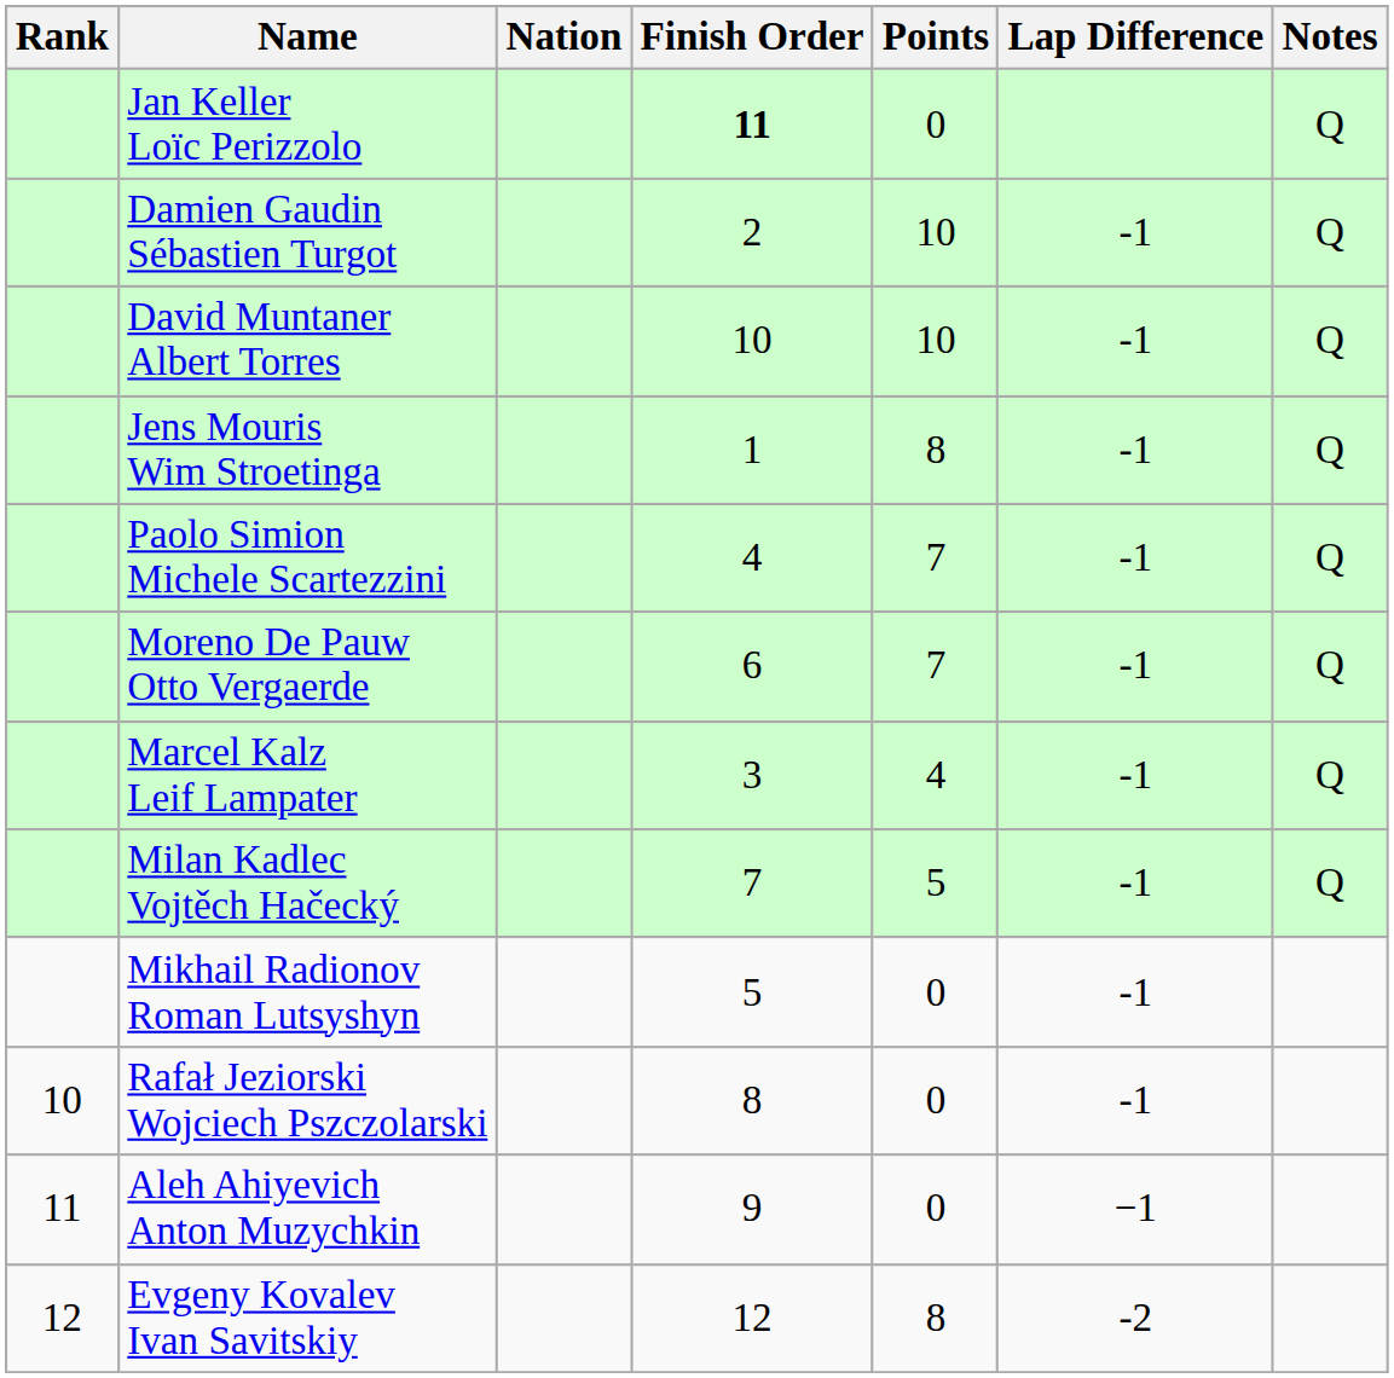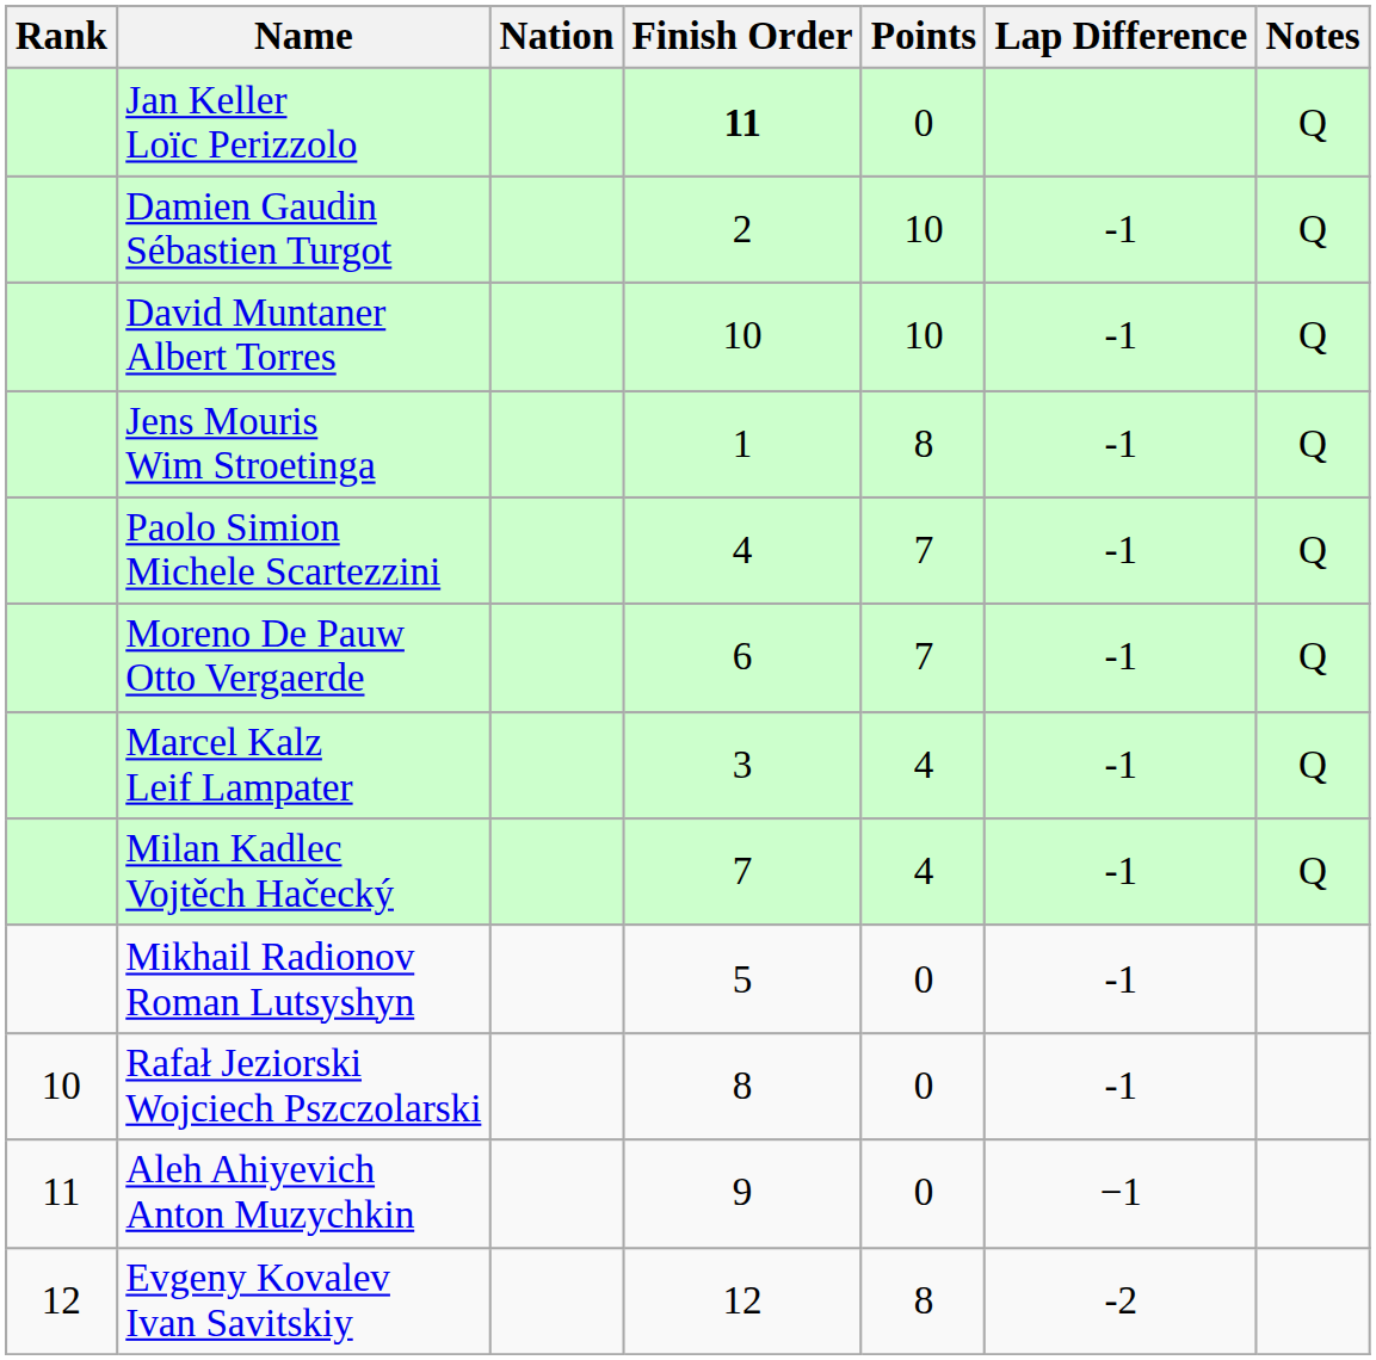Milan Kadlec Vojtěch Hačecký | Points: 5 -> 4
